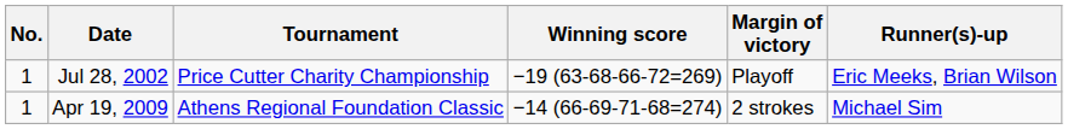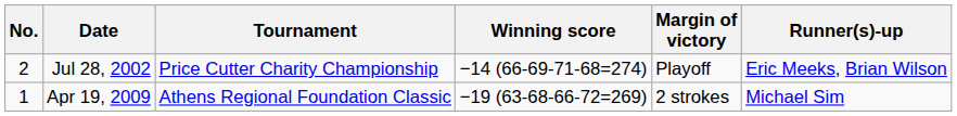Jul 28, 2002 | No.: 1 -> 2
Jul 28, 2002 | Winning score: −19 (63-68-66-72=269) -> −14 (66-69-71-68=274)
Apr 19, 2009 | Winning score: −14 (66-69-71-68=274) -> −19 (63-68-66-72=269)
